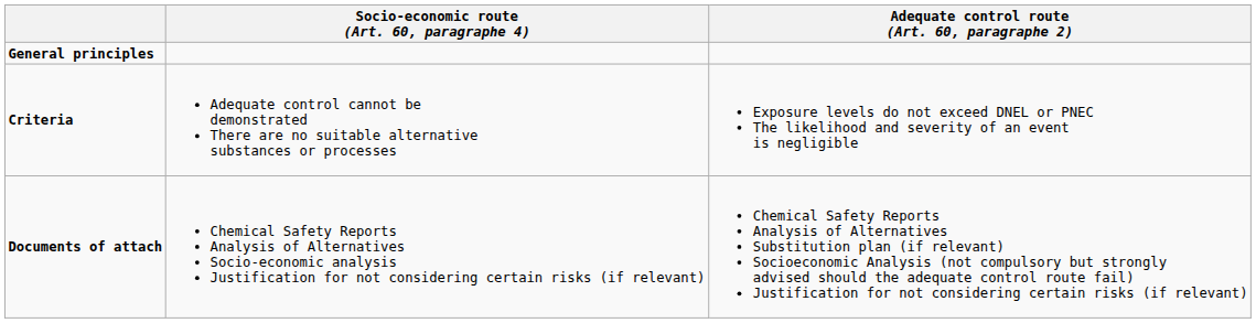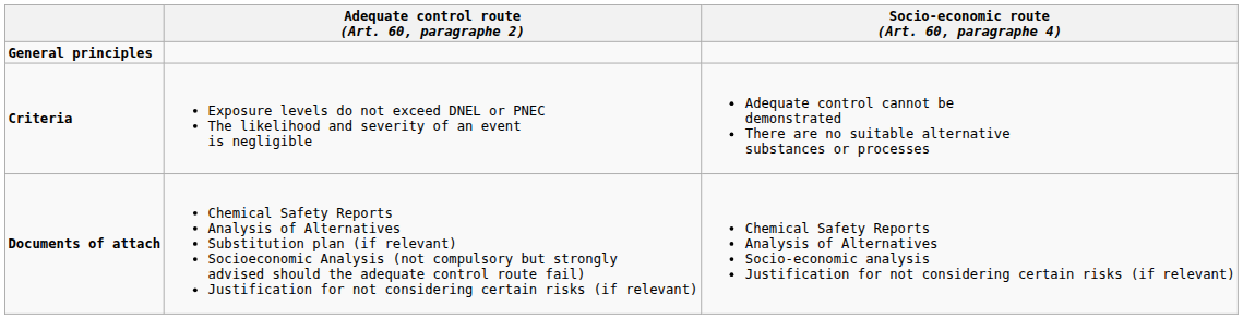columns swapped: Adequate control route (Art. 60, paragraphe 2) <-> Socio-economic route (Art. 60, paragraphe 4)
